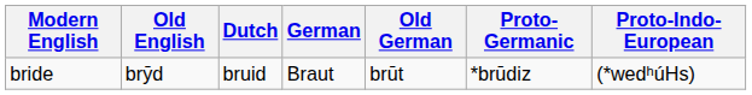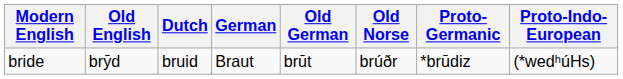+ column: Old Norse | brúðr
